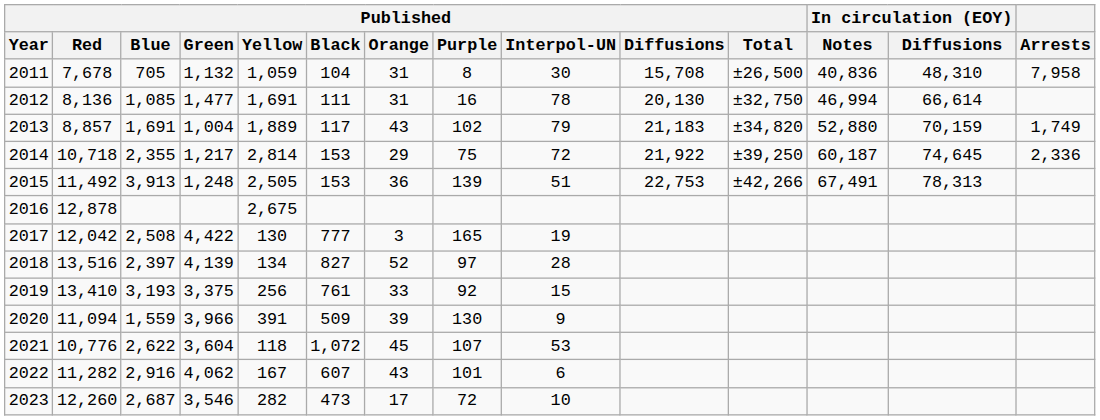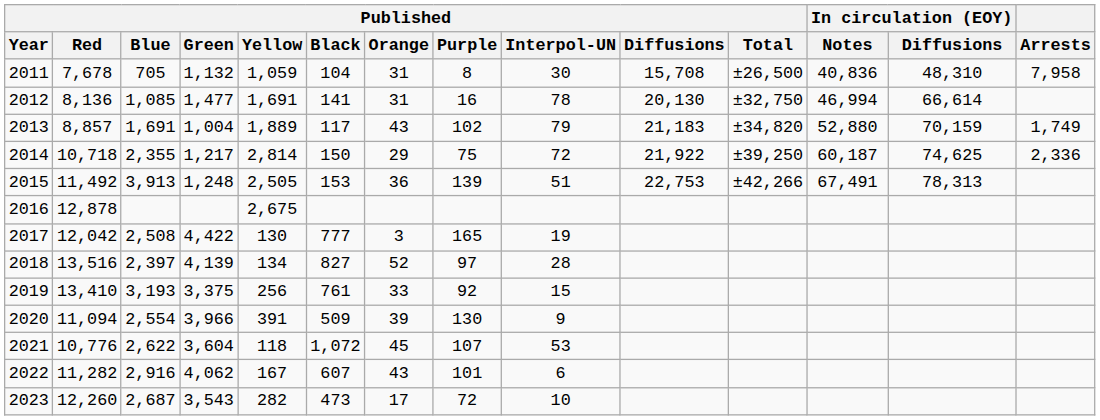2012 | Published / Black: 111 -> 141
2014 | Published / Black: 153 -> 150
2014 | In circulation (EOY) / Diffusions: 74,645 -> 74,625
2020 | Published / Blue: 1,559 -> 2,554
2023 | Published / Green: 3,546 -> 3,543
